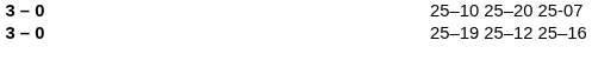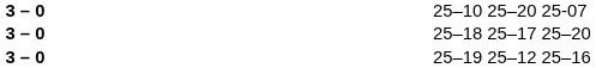+ row: 3 – 0 | 25–18 25–17 25–20
